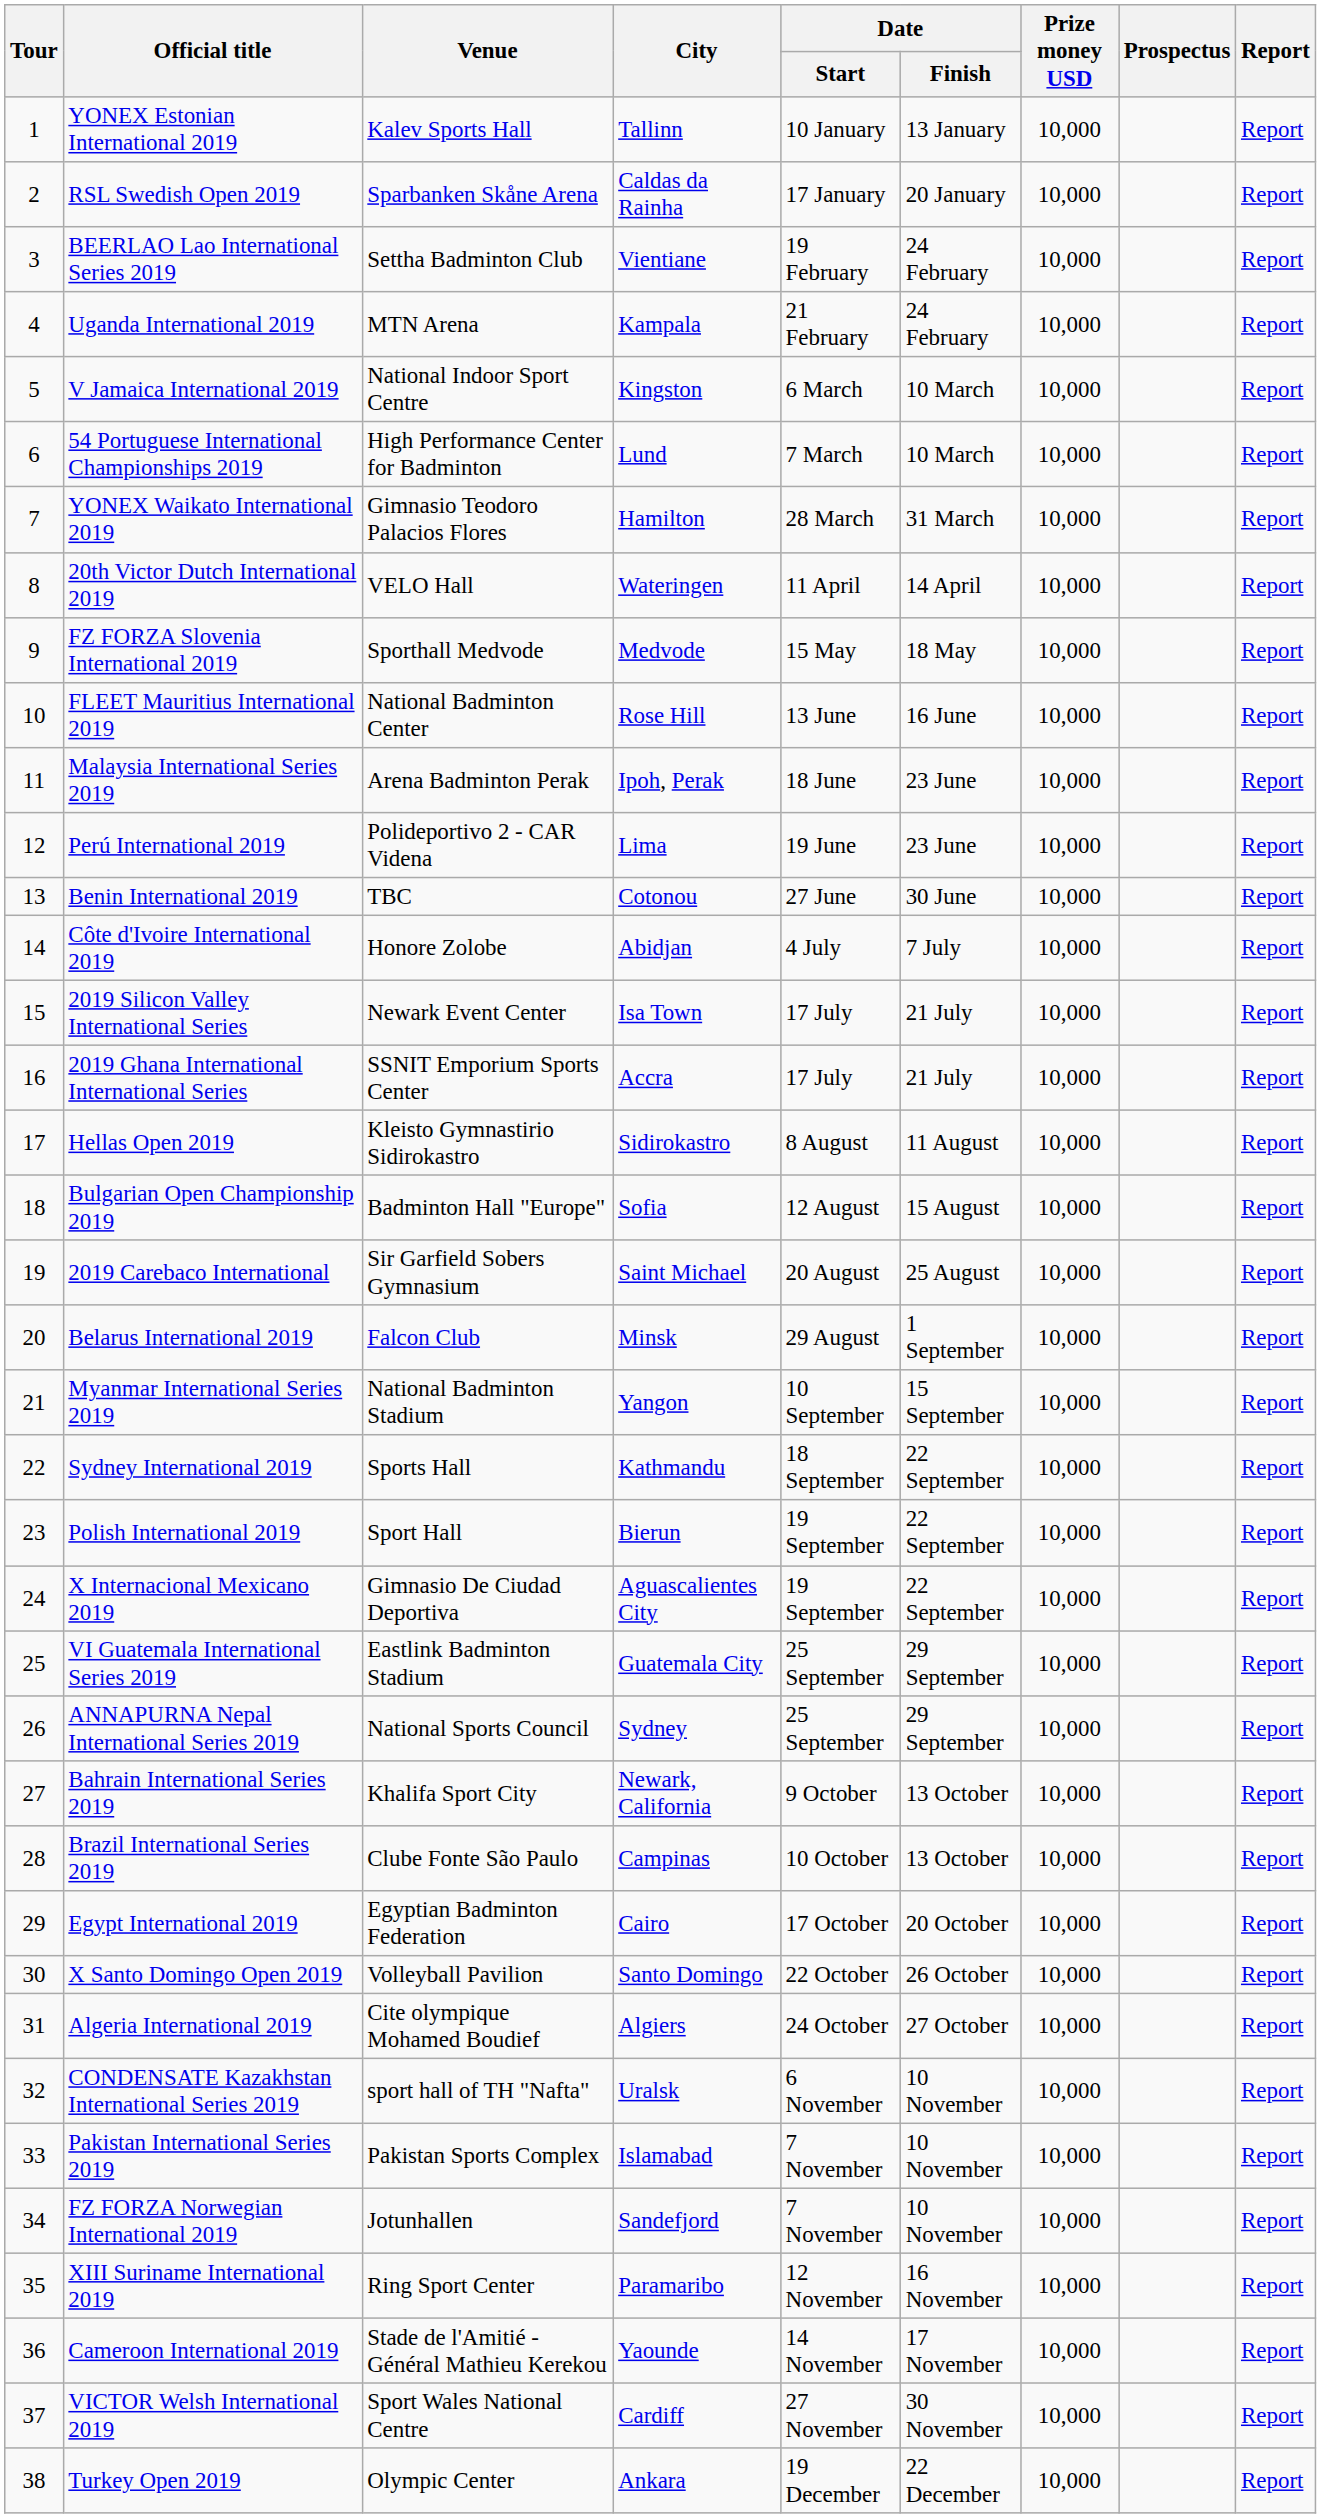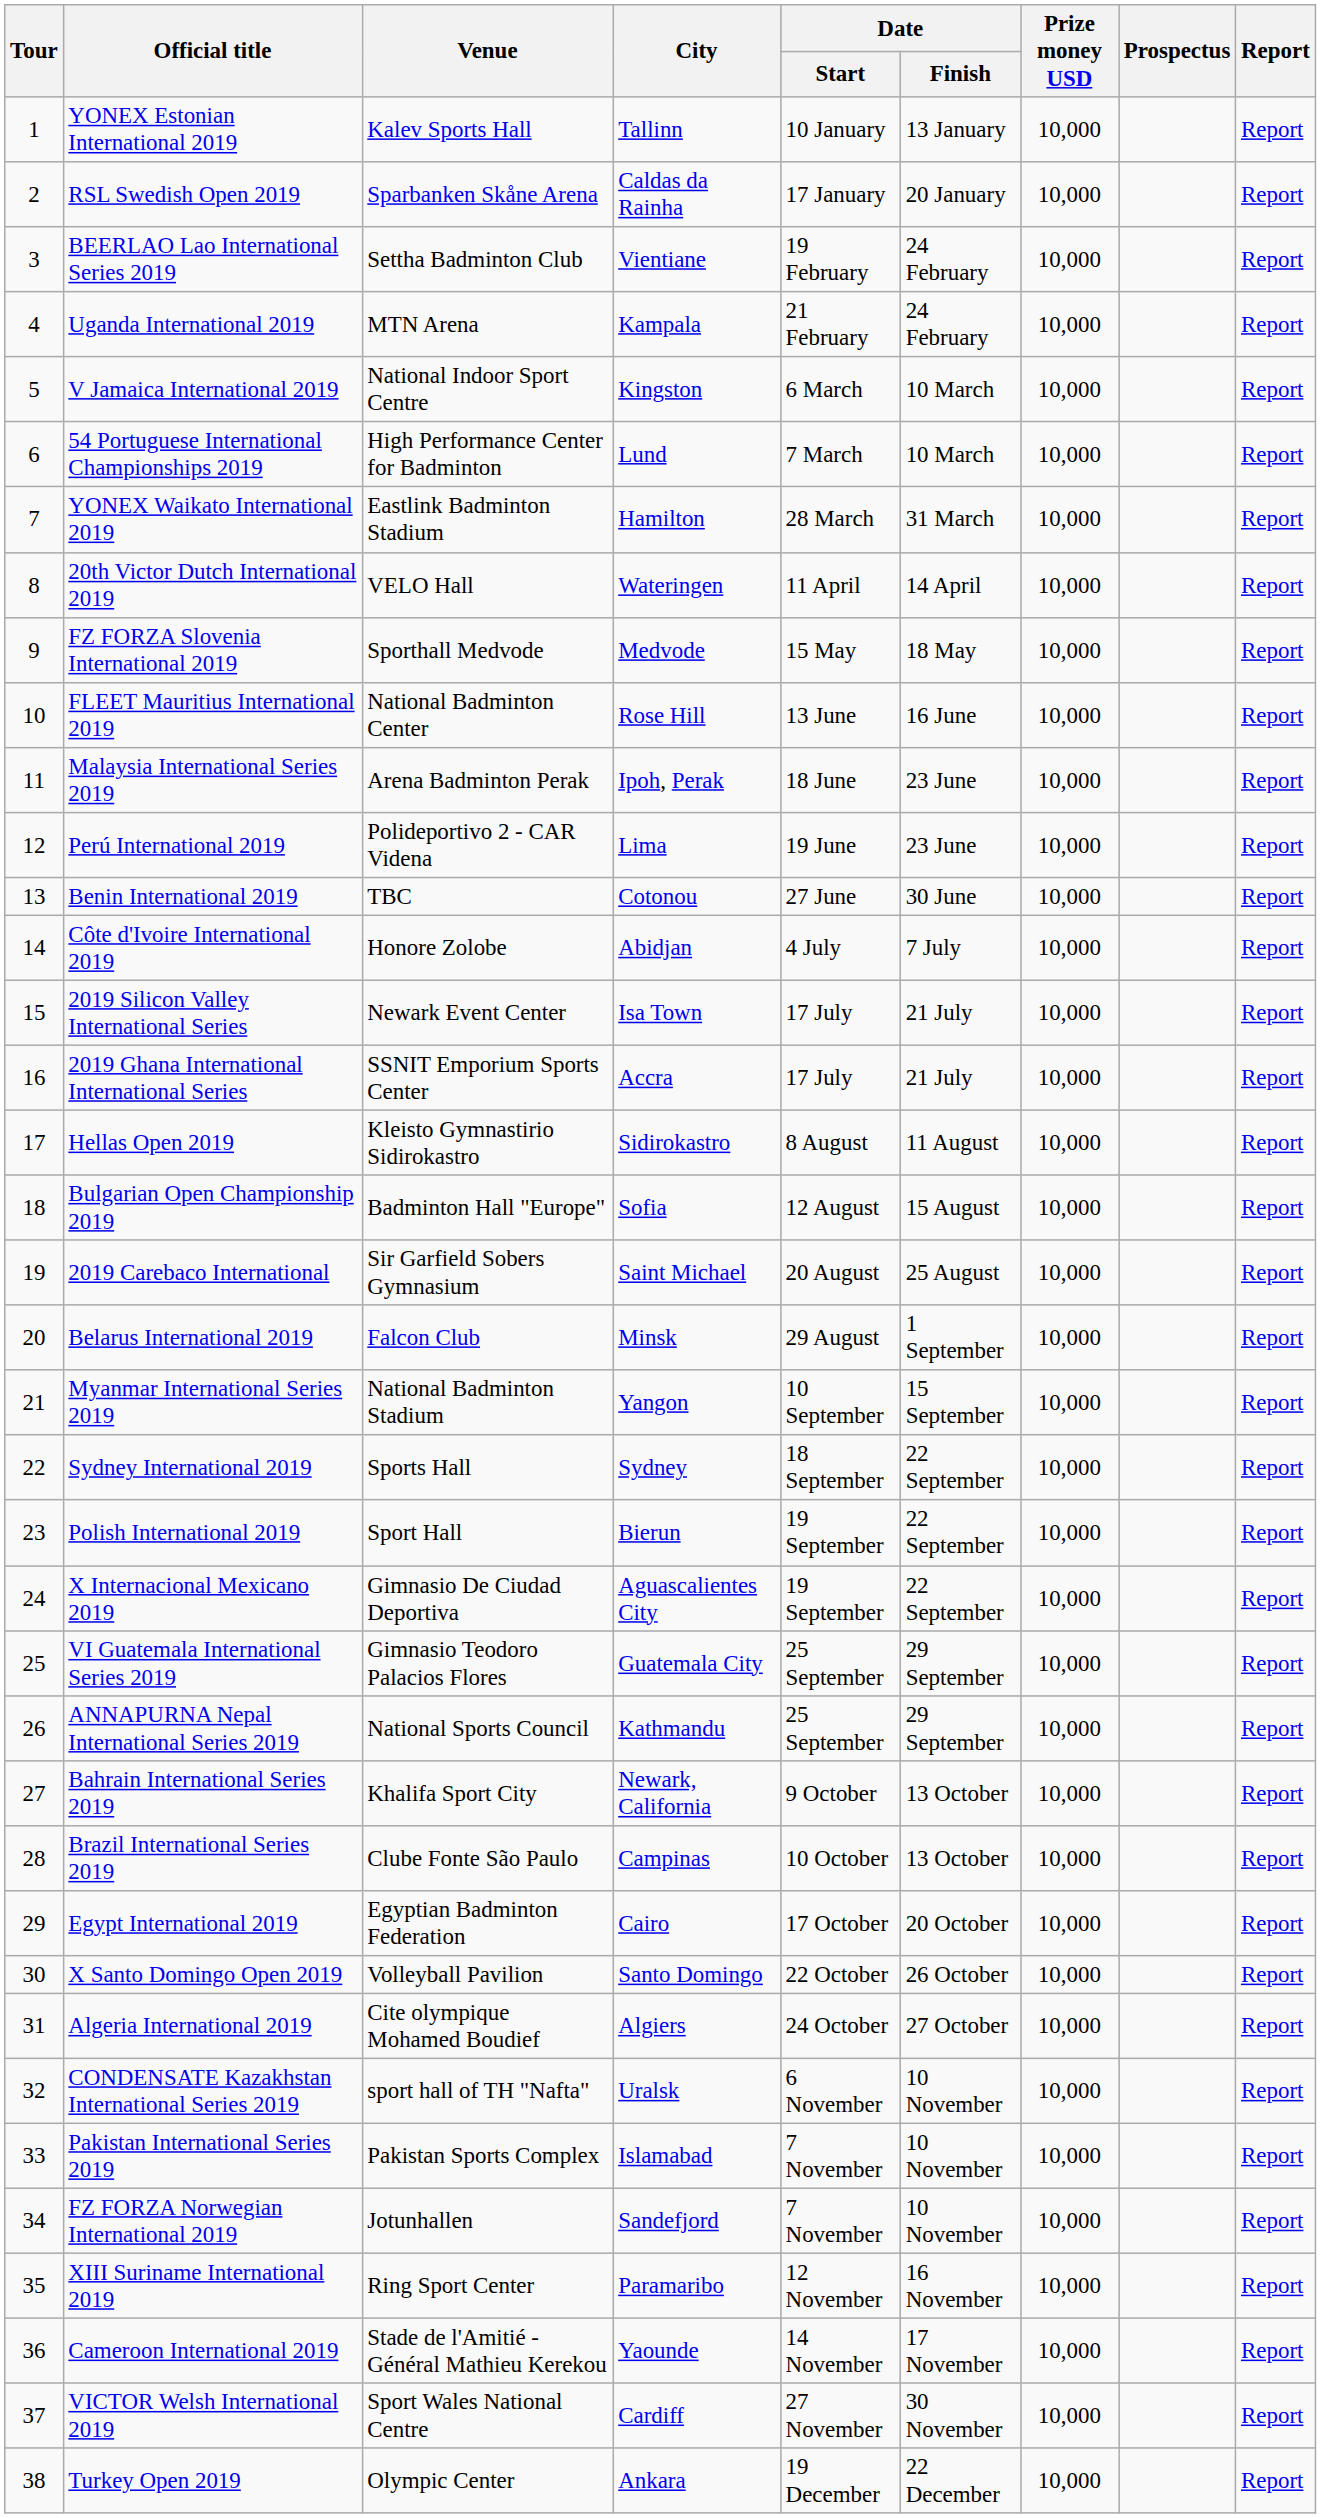YONEX Waikato International 2019 | Venue: Gimnasio Teodoro Palacios Flores -> Eastlink Badminton Stadium
Sydney International 2019 | City: Kathmandu -> Sydney
VI Guatemala International Series 2019 | Venue: Eastlink Badminton Stadium -> Gimnasio Teodoro Palacios Flores
ANNAPURNA Nepal International Series 2019 | City: Sydney -> Kathmandu
